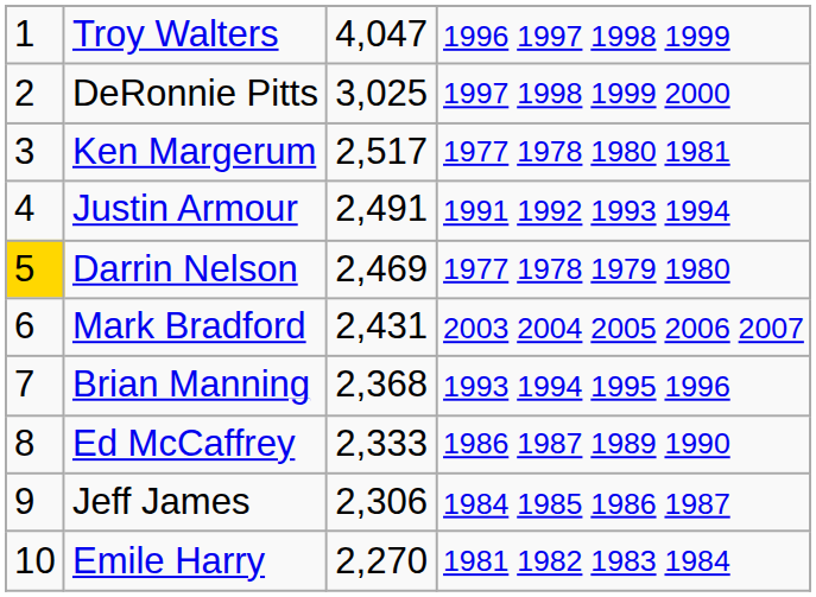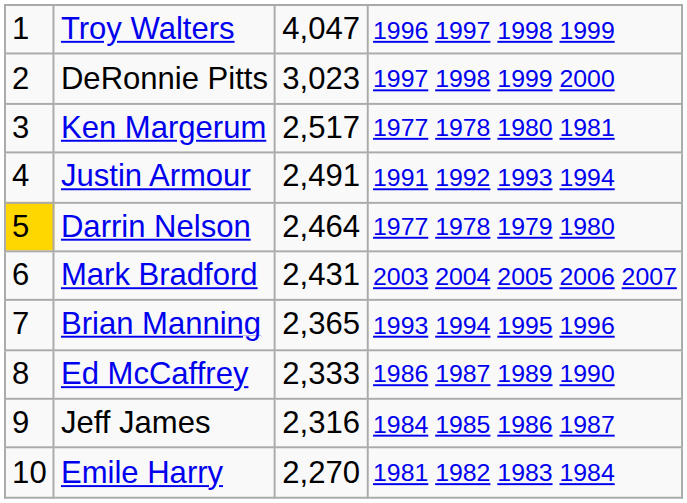DeRonnie Pitts | column 3: 3,025 -> 3,023
Darrin Nelson | column 3: 2,469 -> 2,464
Brian Manning | column 3: 2,368 -> 2,365
Jeff James | column 3: 2,306 -> 2,316
